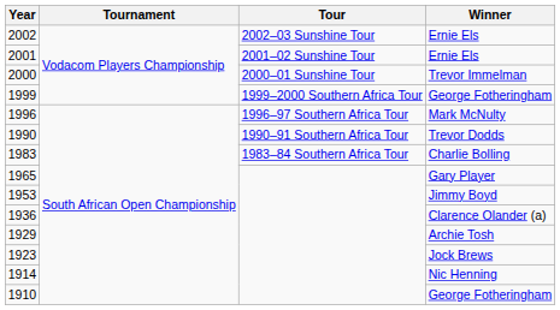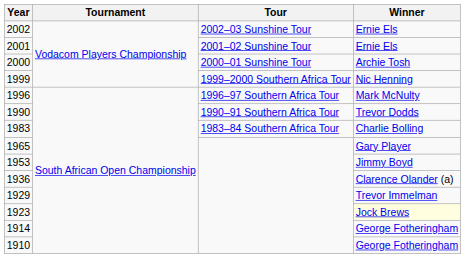2000 | Winner: Trevor Immelman -> Archie Tosh
1999 | Winner: George Fotheringham -> Nic Henning
1929 | Winner: Archie Tosh -> Trevor Immelman
1923 | Winner: no background -> lightyellow background
1914 | Winner: Nic Henning -> George Fotheringham
